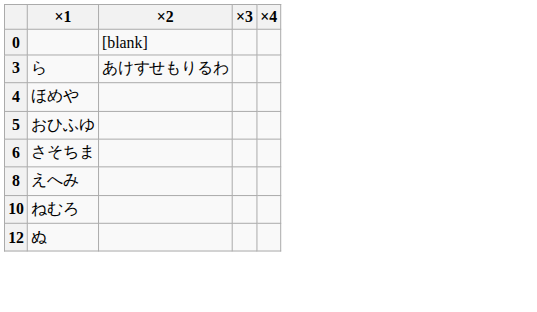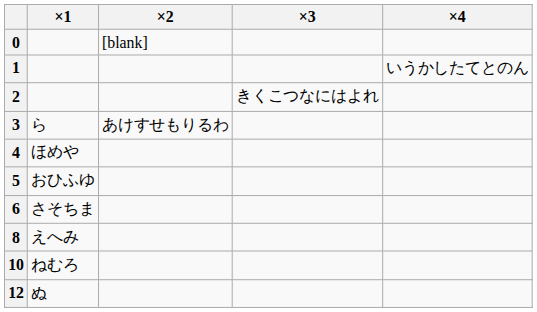+ row: 1 | いうかしたてとのん
+ row: 2 | きくこつなにはよれ
